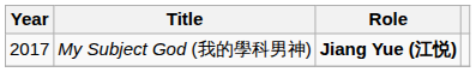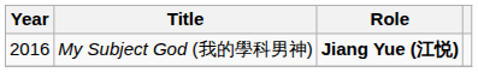My Subject God (我的學科男神) | Year: 2017 -> 2016
